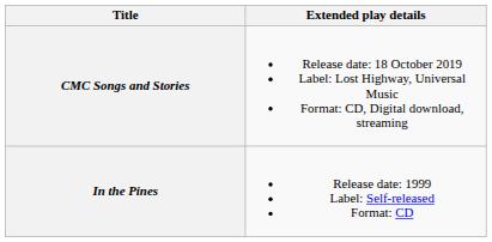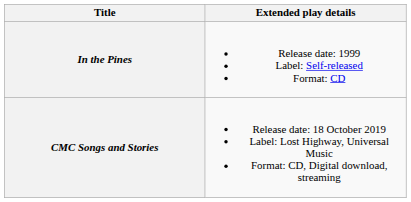rows swapped: In the Pines <-> CMC Songs and Stories
